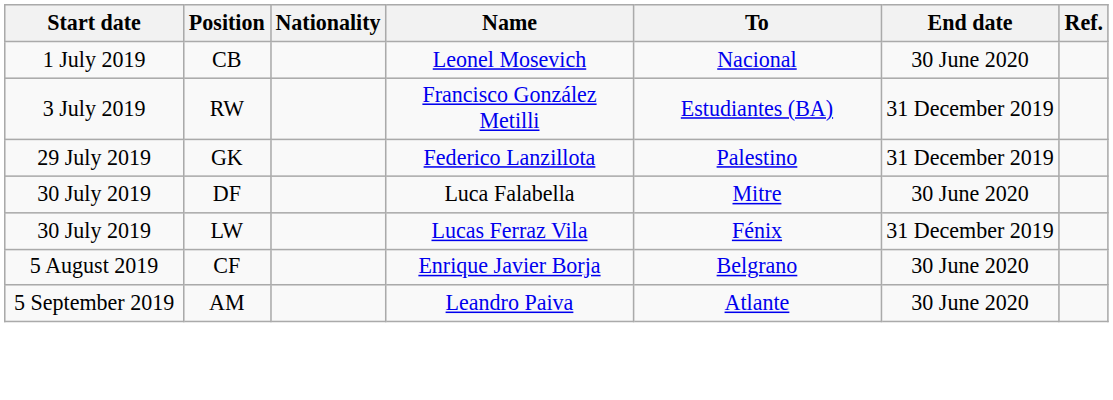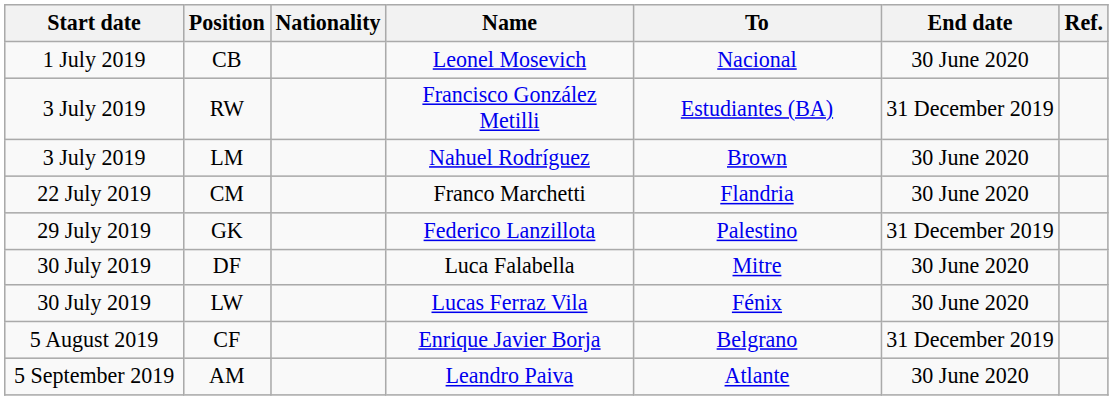+ row: 3 July 2019 | LM | Nahuel Rodríguez | Brown | 30 June 2020
+ row: 22 July 2019 | CM | Franco Marchetti | Flandria | 30 June 2020
LW | End date: 31 December 2019 -> 30 June 2020
CF | End date: 30 June 2020 -> 31 December 2019
